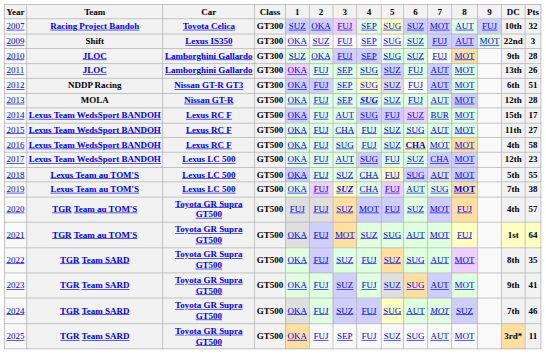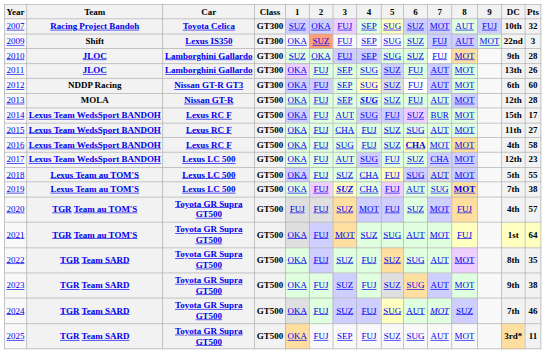2009 | 2: no background -> lightsalmon background
2012 | Pts: 51 -> 60
2023 | Pts: 41 -> 38
